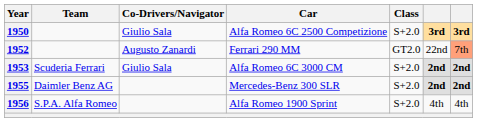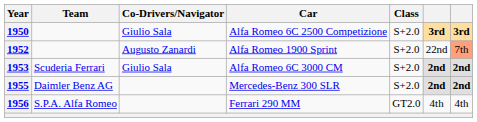1952 | Car: Ferrari 290 MM -> Alfa Romeo 1900 Sprint
1952 | Class: GT2.0 -> S+2.0
1956 | Car: Alfa Romeo 1900 Sprint -> Ferrari 290 MM
1956 | Class: S+2.0 -> GT2.0
